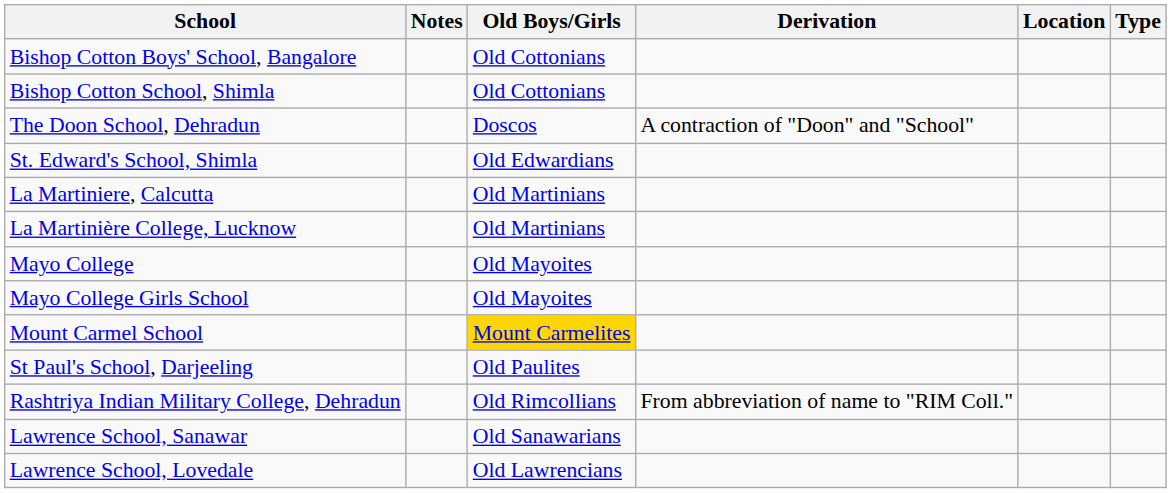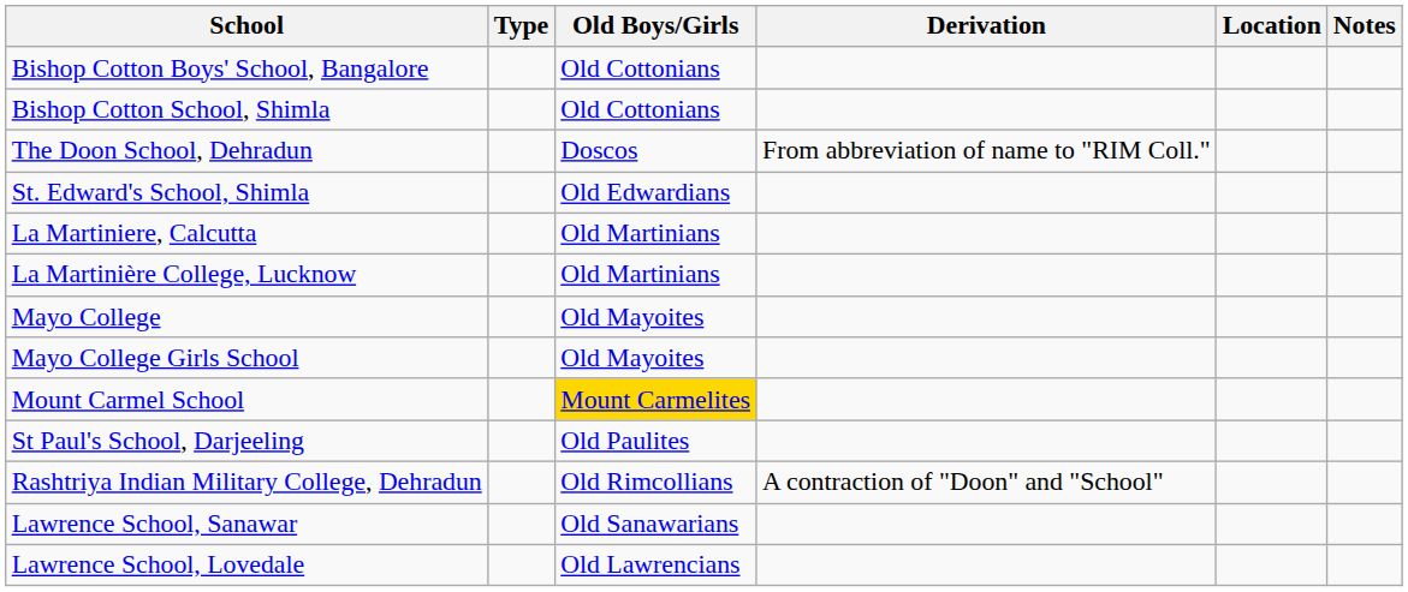columns swapped: Type <-> Notes
The Doon School, Dehradun | Derivation: A contraction of "Doon" and "School" -> From abbreviation of name to "RIM Coll."
Rashtriya Indian Military College, Dehradun | Derivation: From abbreviation of name to "RIM Coll." -> A contraction of "Doon" and "School"
